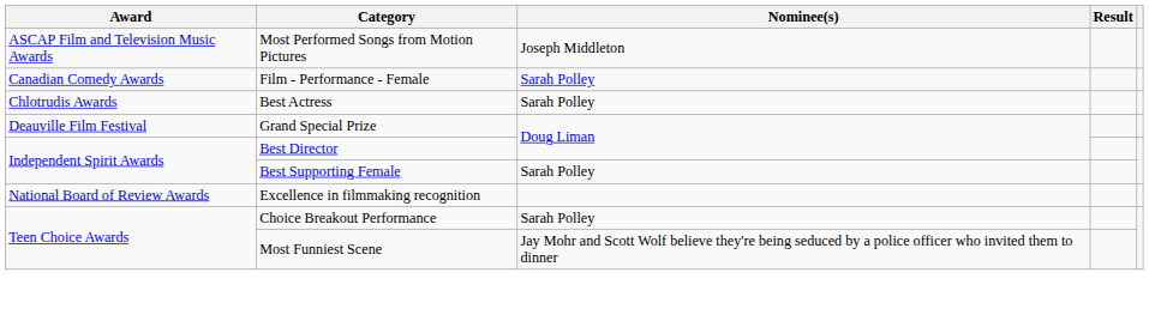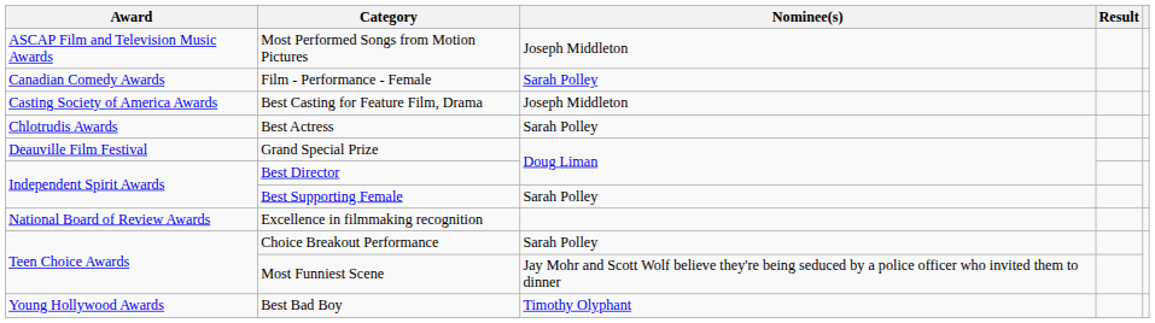+ row: Casting Society of America Awards | Best Casting for Feature Film, Drama | Joseph Middleton
+ row: Young Hollywood Awards | Best Bad Boy | Timothy Olyphant
